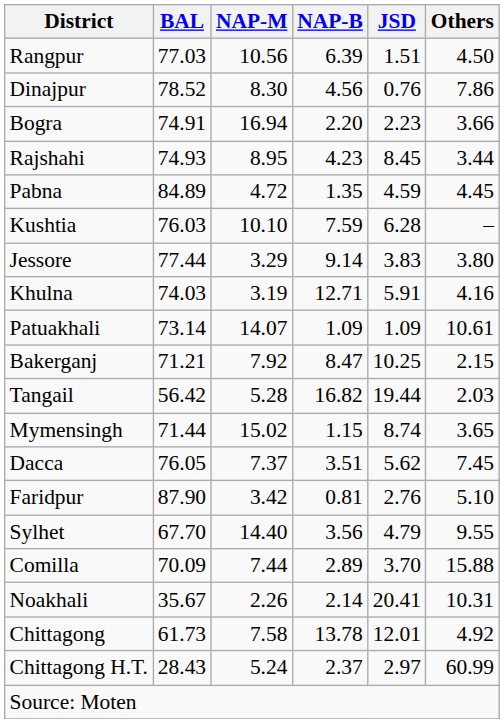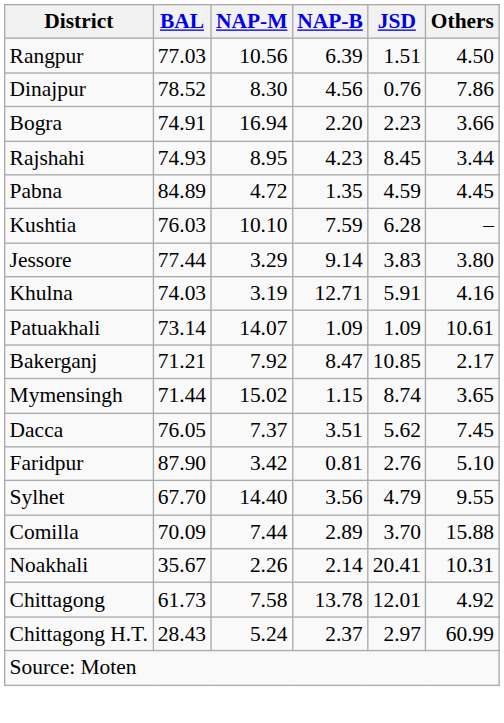Bakerganj | JSD: 10.25 -> 10.85
Bakerganj | Others: 2.15 -> 2.17
- row: Tangail | 56.42 | 5.28 | 16.82 | 19.44 | 2.03
